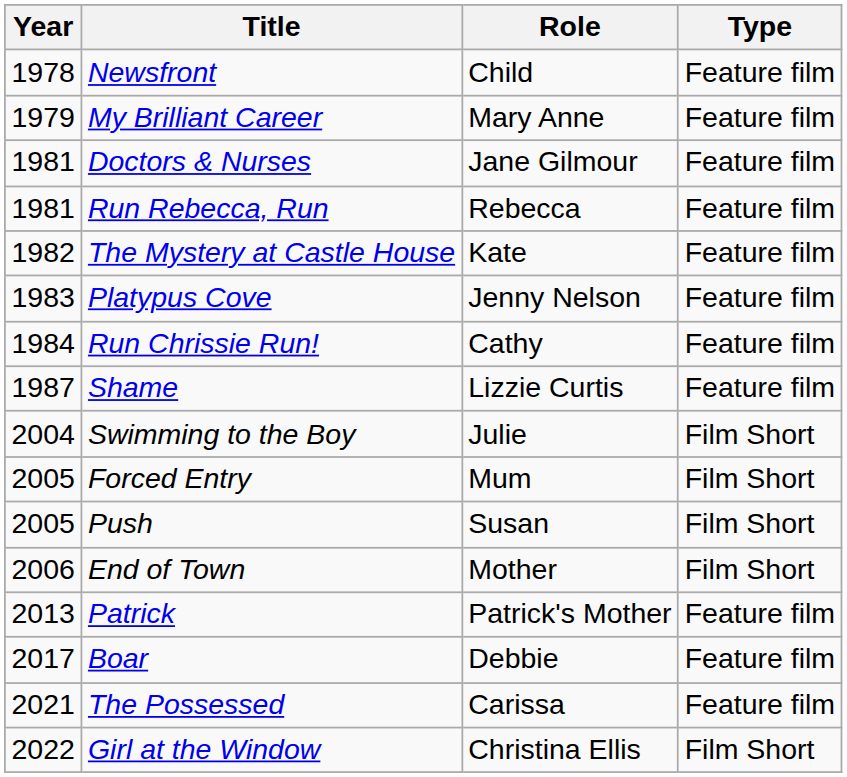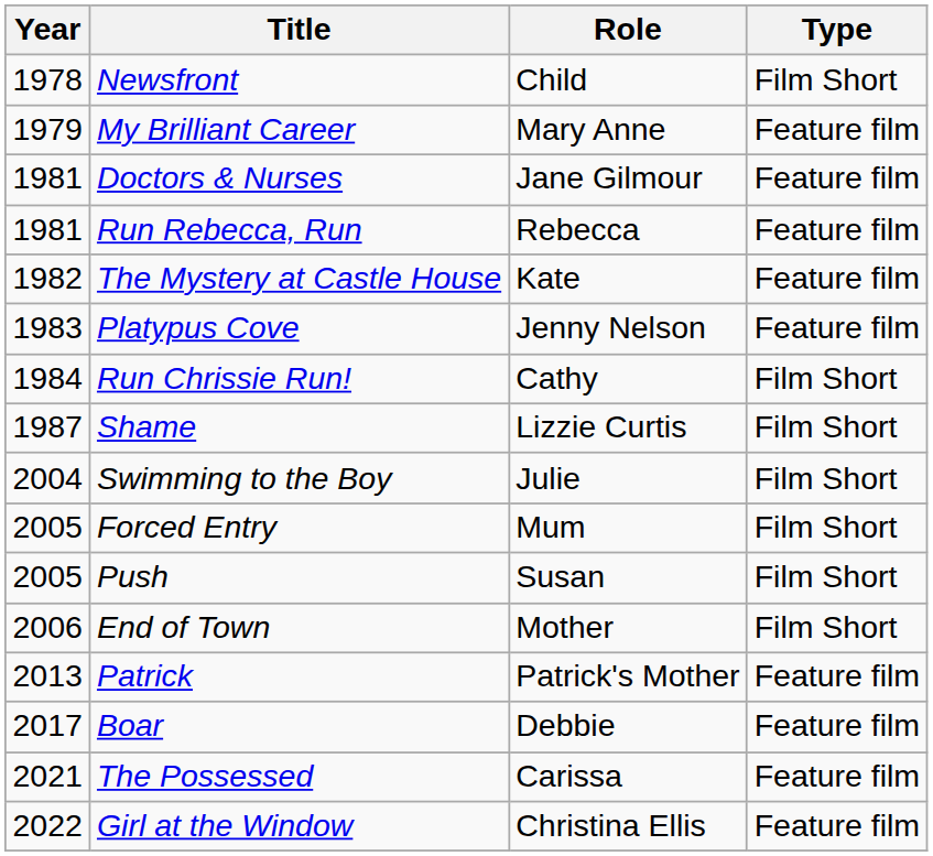Newsfront | Type: Feature film -> Film Short
Run Chrissie Run! | Type: Feature film -> Film Short
Shame | Type: Feature film -> Film Short
Girl at the Window | Type: Film Short -> Feature film
